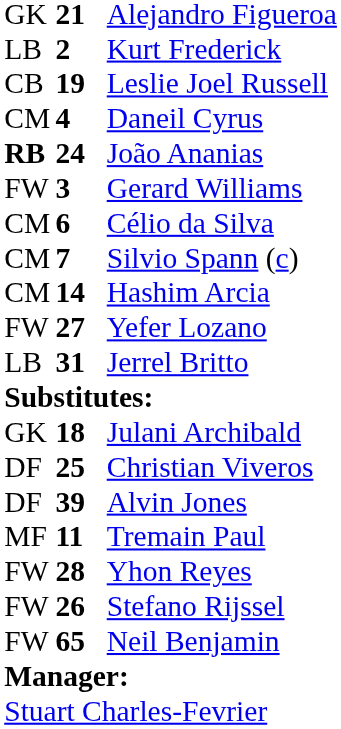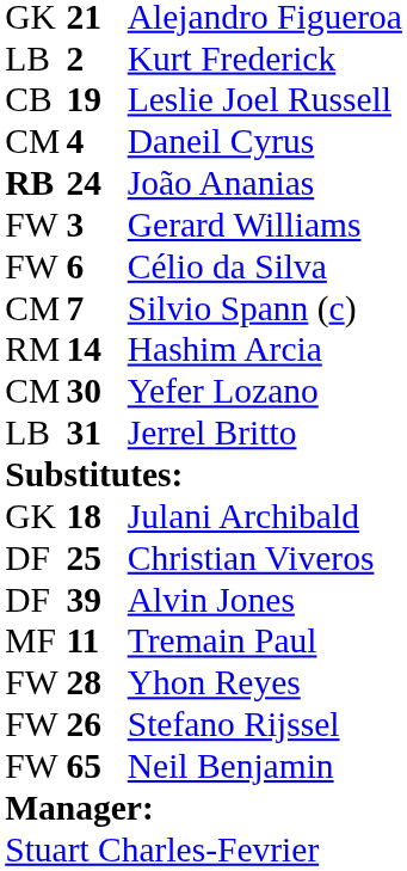Célio da Silva | column 1: CM -> FW
Hashim Arcia | column 1: CM -> RM
Yefer Lozano | column 1: FW -> CM
Yefer Lozano | column 2: 27 -> 30
